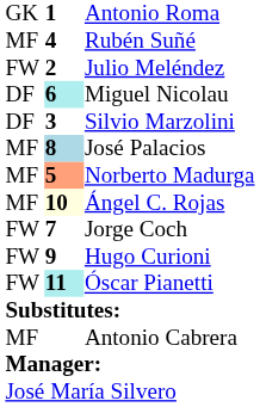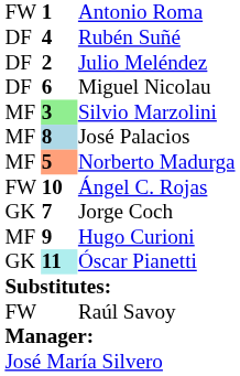Antonio Roma | column 1: GK -> FW
Rubén Suñé | column 1: MF -> DF
Julio Meléndez | column 1: FW -> DF
Miguel Nicolau | column 2: paleturquoise background -> no background
Silvio Marzolini | column 1: DF -> MF
Silvio Marzolini | column 2: no background -> lightgreen background
Ángel C. Rojas | column 1: MF -> FW
Ángel C. Rojas | column 2: lightyellow background -> no background
Jorge Coch | column 1: FW -> GK
Hugo Curioni | column 1: FW -> MF
Óscar Pianetti | column 1: FW -> GK
+ row: FW | Raúl Savoy
- row: MF | Antonio Cabrera
